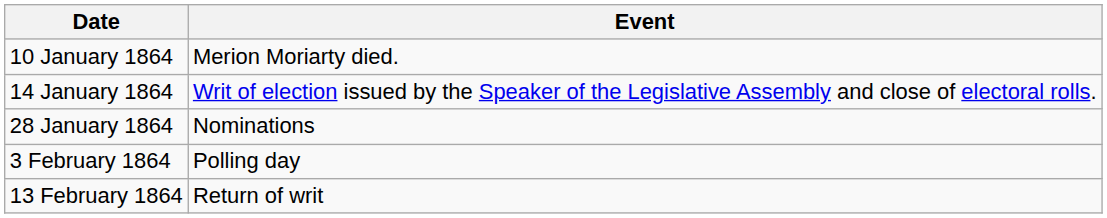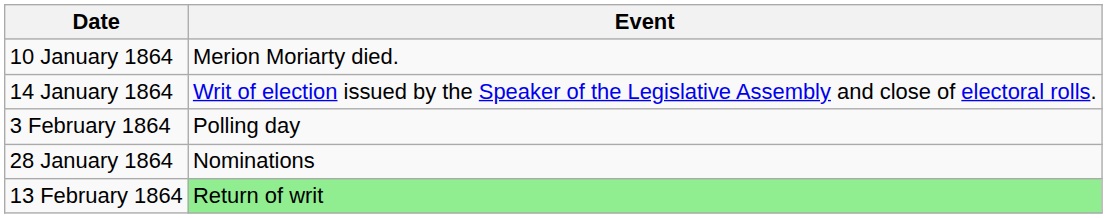rows swapped: 28 January 1864 <-> 3 February 1864
13 February 1864 | Event: no background -> lightgreen background
